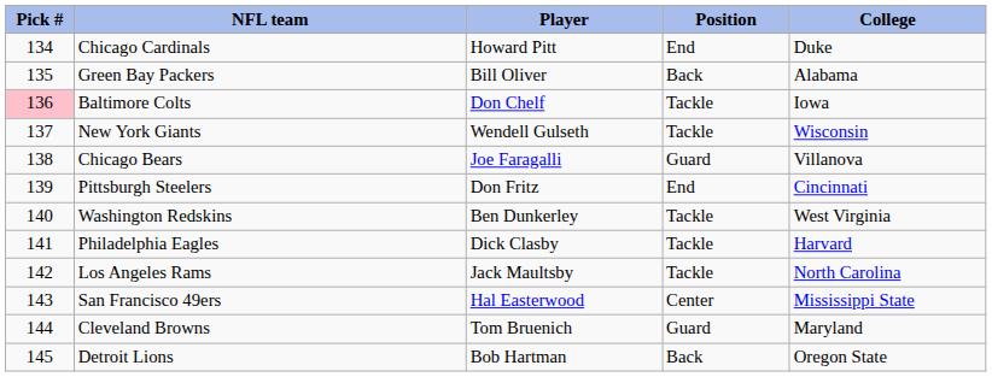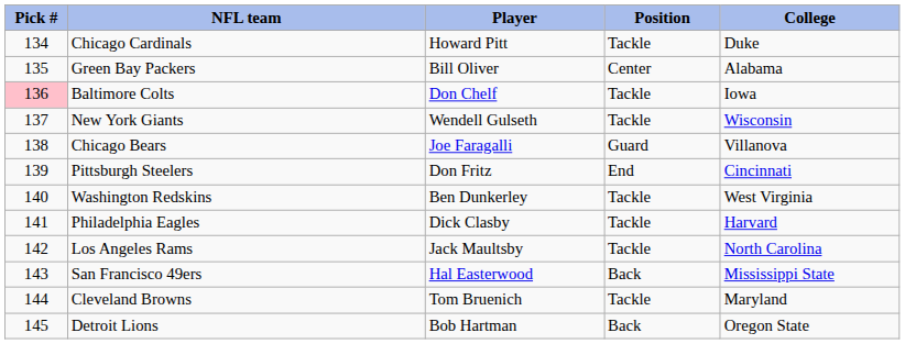Chicago Cardinals | Position: End -> Tackle
Green Bay Packers | Position: Back -> Center
San Francisco 49ers | Position: Center -> Back
Cleveland Browns | Position: Guard -> Tackle
